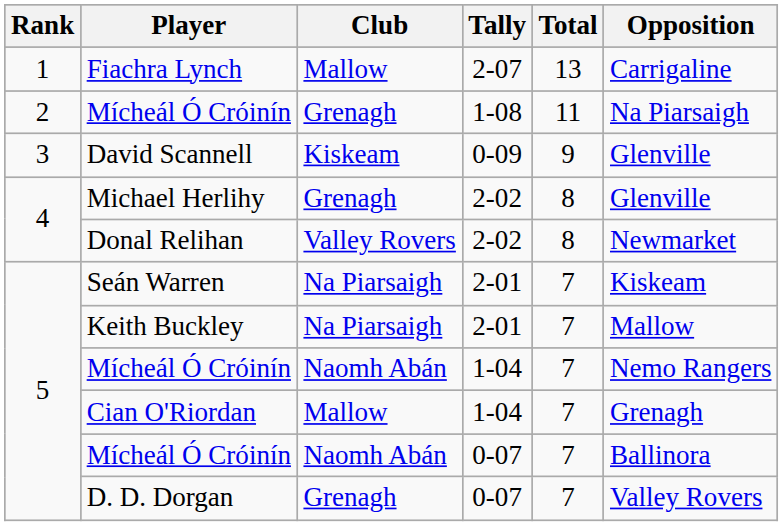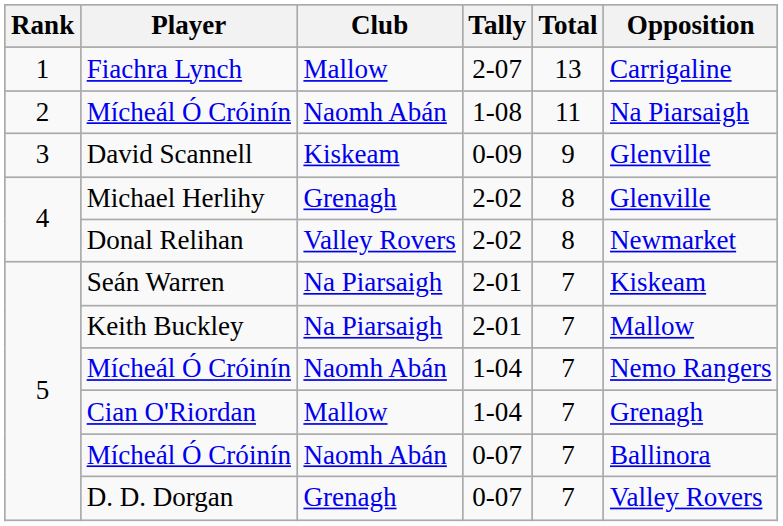Mícheál Ó Cróinín / 1-08 | Club: Grenagh -> Naomh Abán
